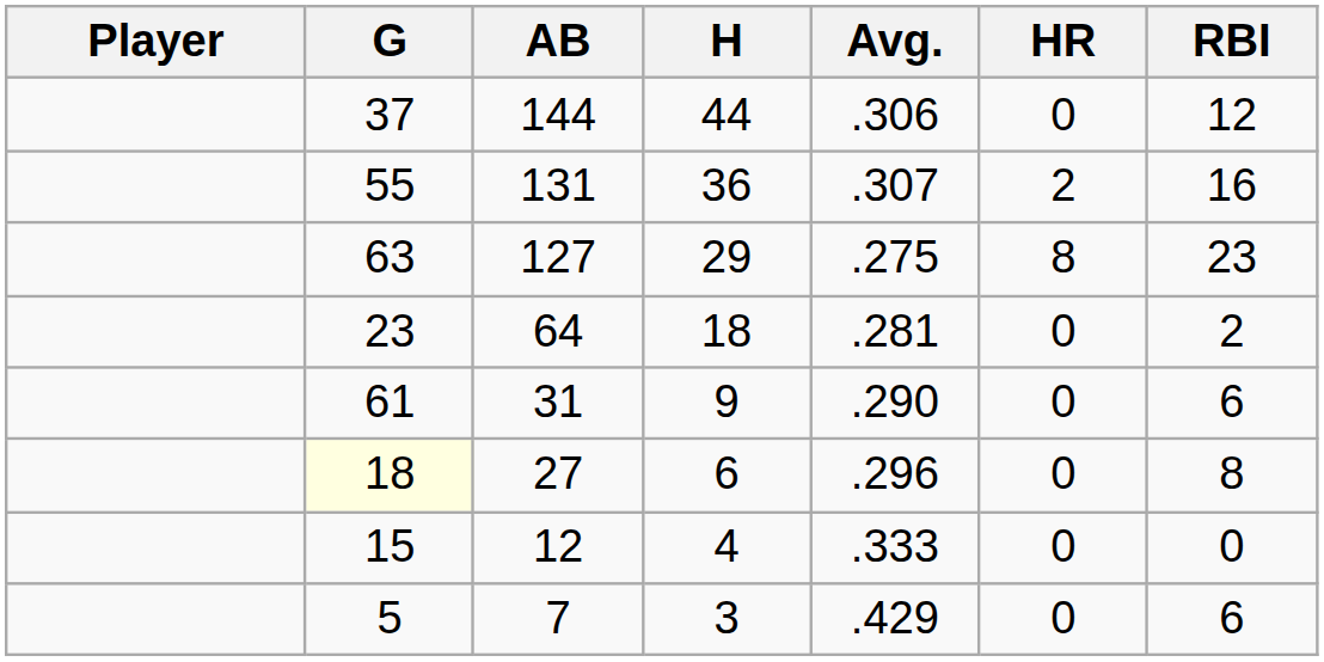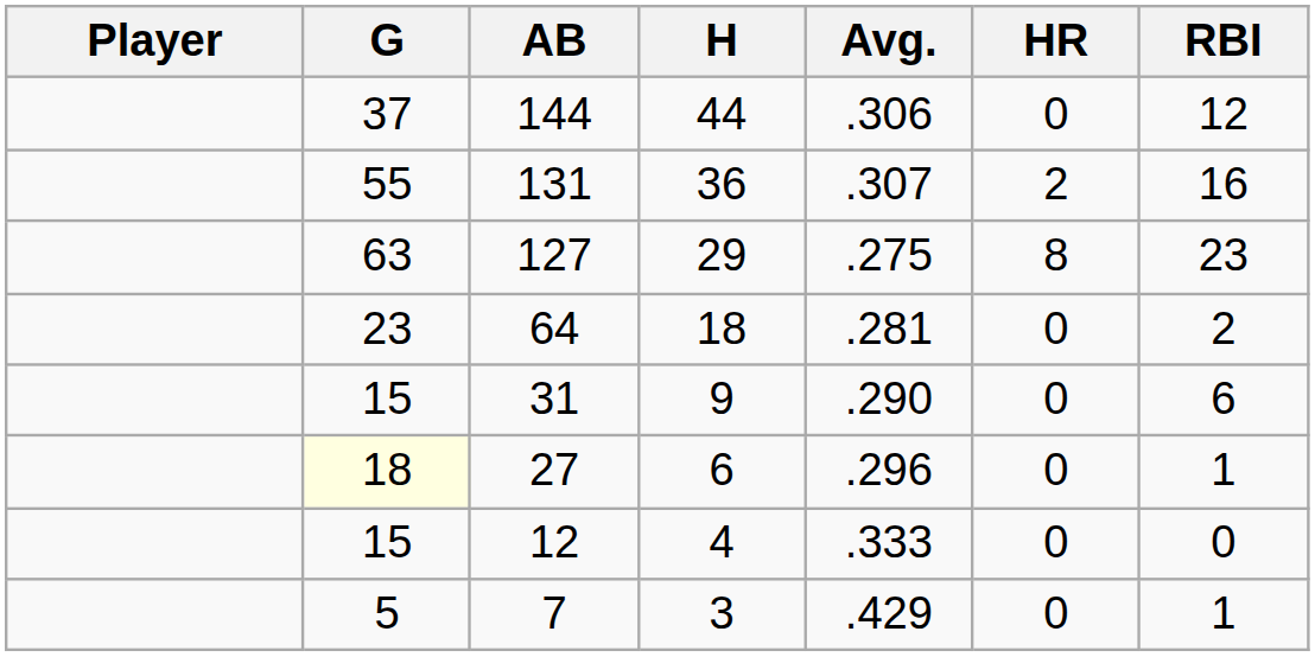31 | G: 61 -> 15
27 | RBI: 8 -> 1
7 | RBI: 6 -> 1
